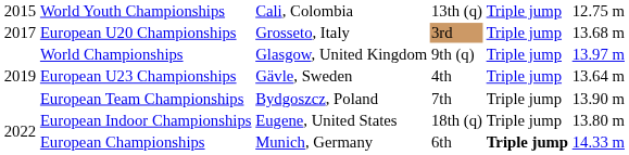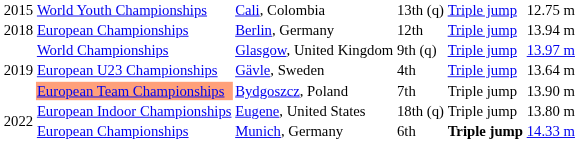- row: 2017 | European U20 Championships | Grosseto, Italy | 3rd | Triple jump | 13.68 m
+ row: 2018 | European Championships | Berlin, Germany | 12th | Triple jump | 13.94 m
Bydgoszcz, Poland | column 2: no background -> lightsalmon background
